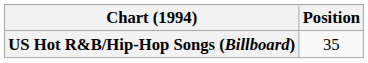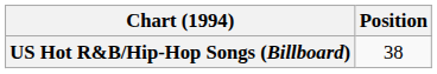US Hot R&B/Hip-Hop Songs (Billboard) | Position: 35 -> 38
